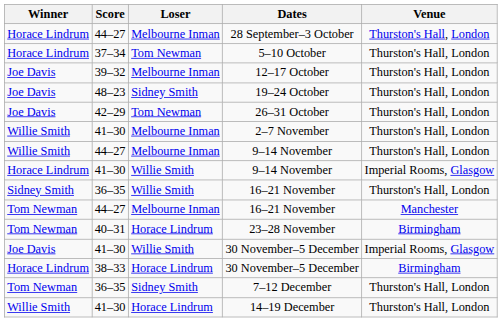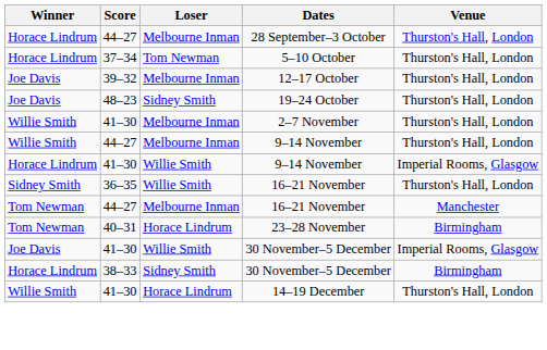- row: Joe Davis | 42–29 | Tom Newman | 26–31 October | Thurston's Hall, London
38–33 / 30 November–5 December | Loser: Horace Lindrum -> Sidney Smith
- row: Tom Newman | 36–35 | Sidney Smith | 7–12 December | Thurston's Hall, London
